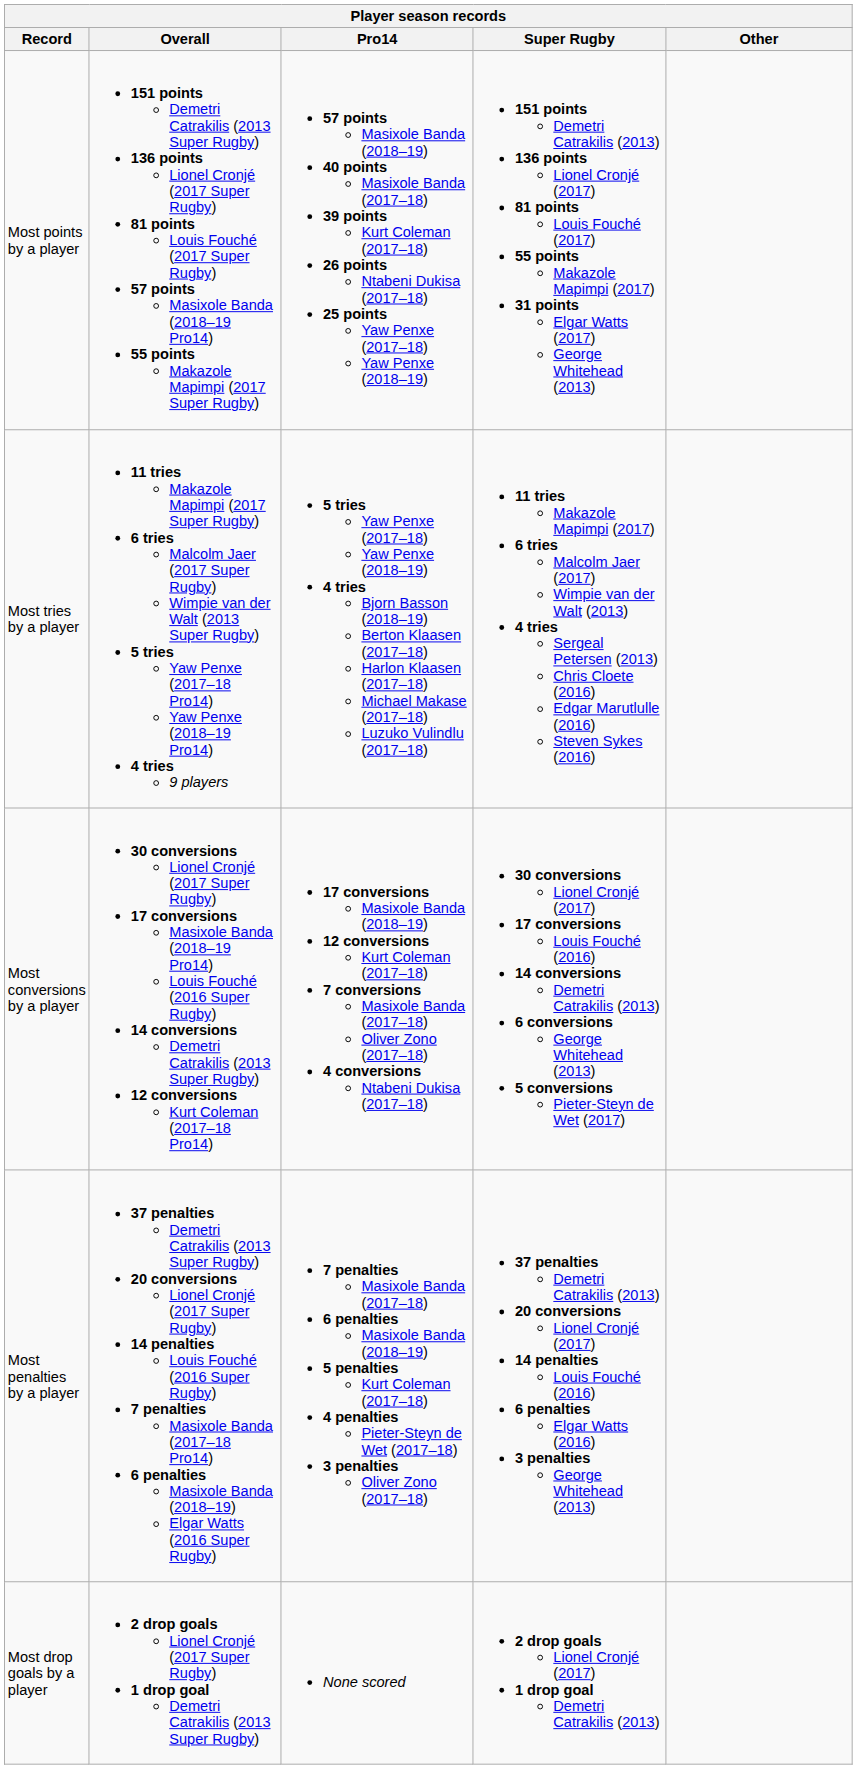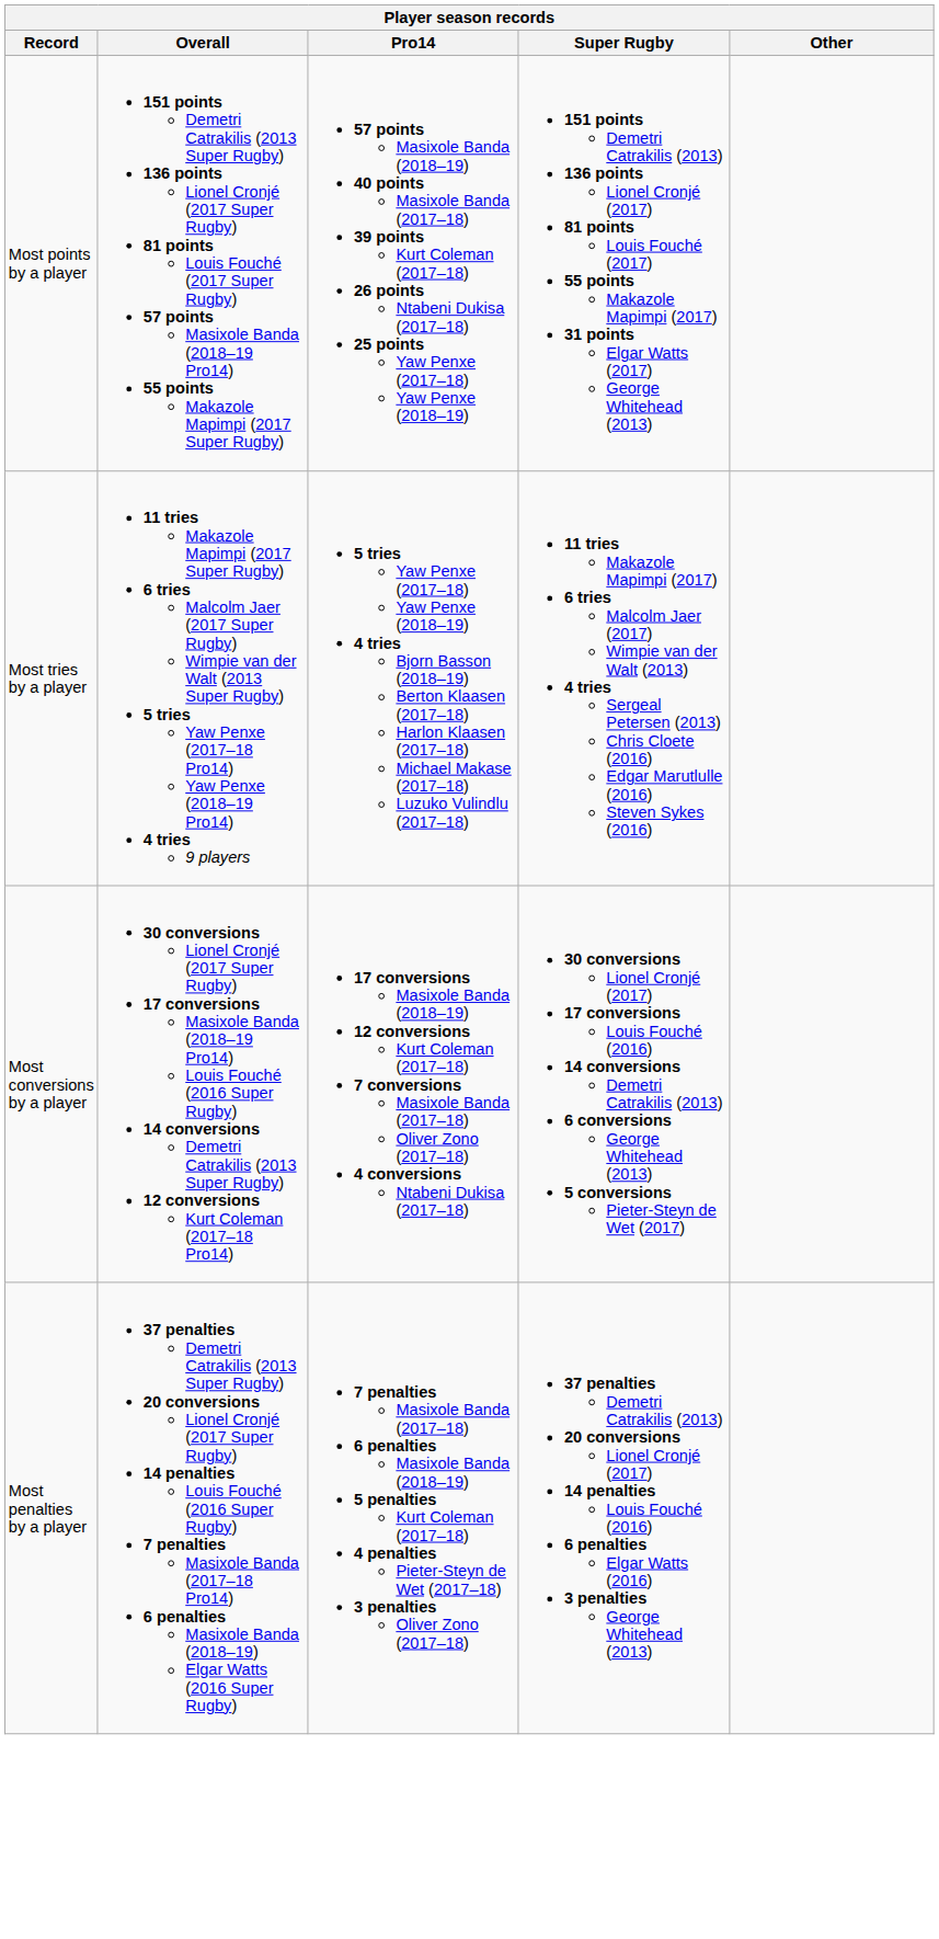- row: Most drop goals by a player | 2 drop goals Lionel Cronjé (2017 Super Rugby) 1 drop goal Demetri Catrakilis (2013 Super Rugby) | None scored | 2 drop goals Lionel Cronjé (2017) 1 drop goal Demetri Catrakilis (2013)
